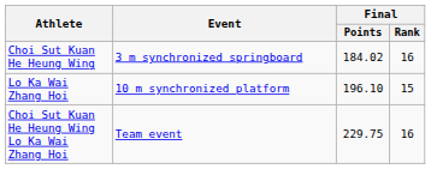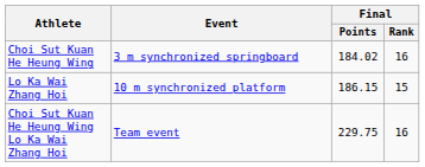Lo Ka Wai Zhang Hoi | Final / Points: 196.10 -> 186.15
